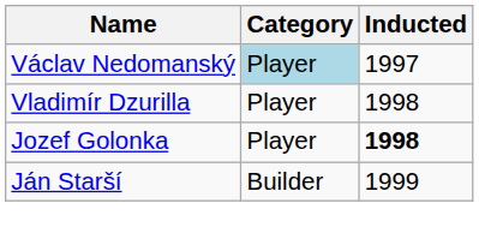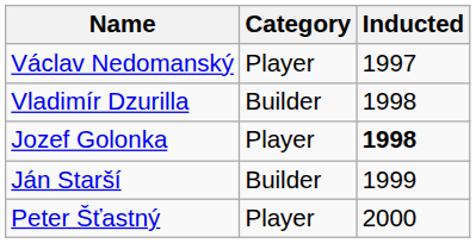Václav Nedomanský | Category: lightblue background -> no background
Vladimír Dzurilla | Category: Player -> Builder
+ row: Peter Šťastný | Player | 2000
